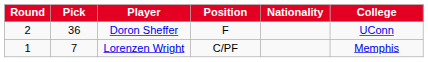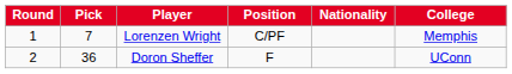rows swapped: Lorenzen Wright <-> Doron Sheffer
